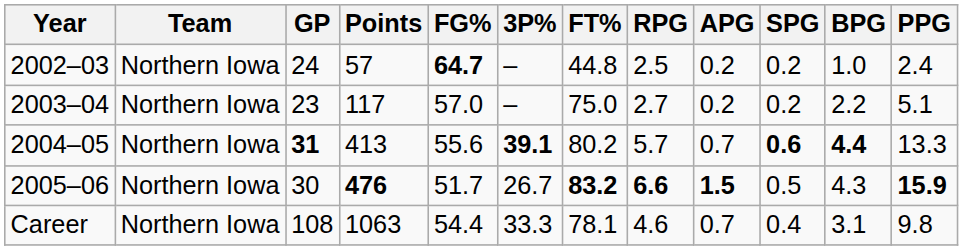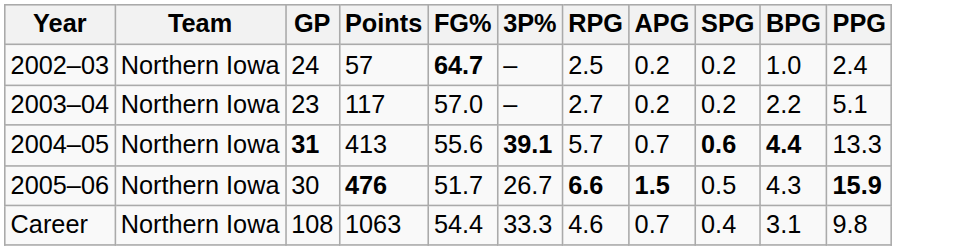- column: FT% | 44.8 | 75.0 | 80.2 | 83.2 | 78.1
